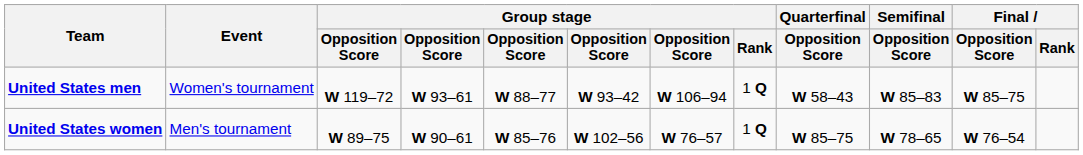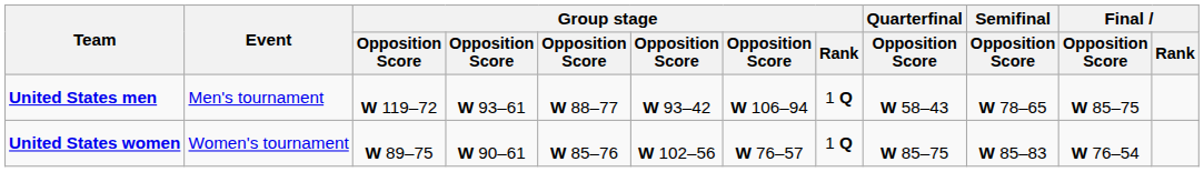United States men | Event: Women's tournament -> Men's tournament
United States men | Semifinal / Opposition Score: W 85–83 -> W 78–65
United States women | Event: Men's tournament -> Women's tournament
United States women | Semifinal / Opposition Score: W 78–65 -> W 85–83
